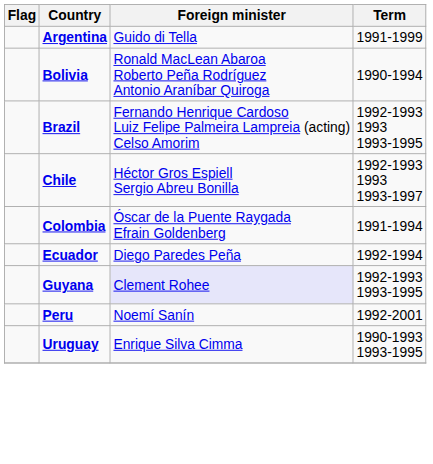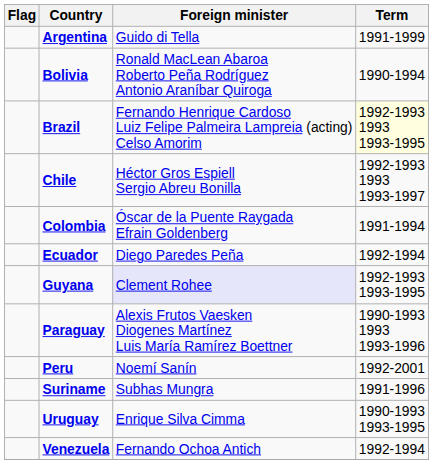Brazil | Term: no background -> lightyellow background
+ row: Paraguay | Alexis Frutos Vaesken Diogenes Martínez Luis María Ramírez Boettner | 1990-1993 1993 1993-1996
+ row: Suriname | Subhas Mungra | 1991-1996
+ row: Venezuela | Fernando Ochoa Antich | 1992-1994
